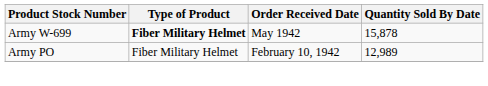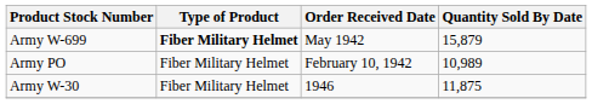Army W-699 | Quantity Sold By Date: 15,878 -> 15,879
Army PO | Quantity Sold By Date: 12,989 -> 10,989
+ row: Army W-30 | Fiber Military Helmet | 1946 | 11,875
